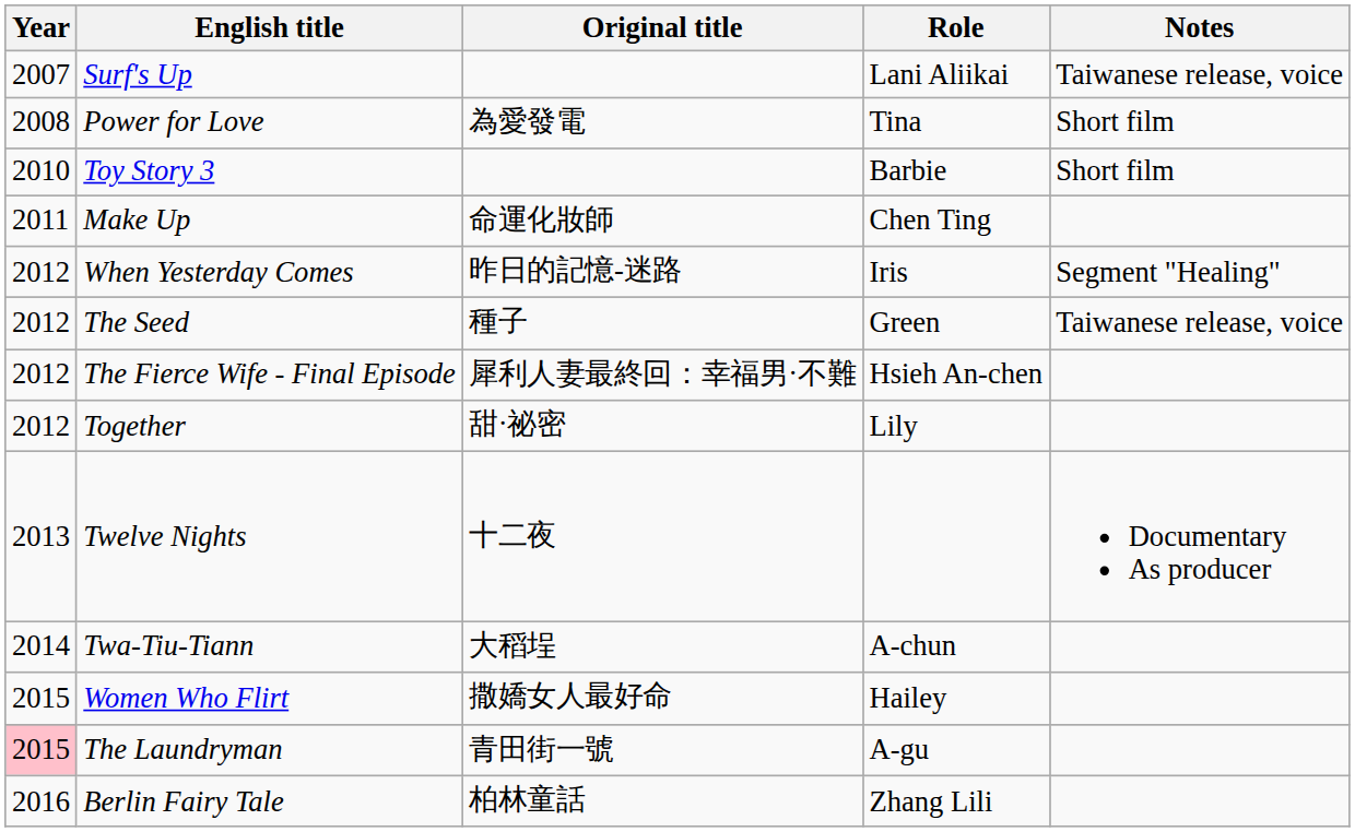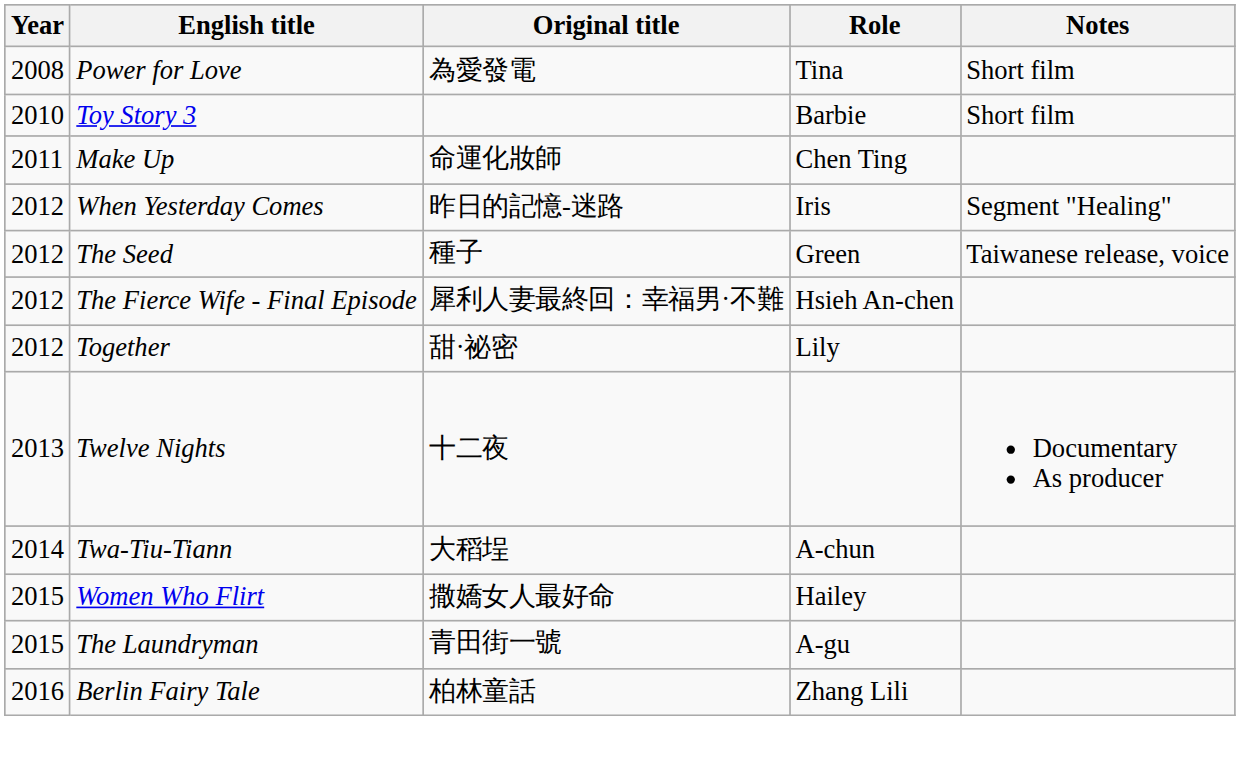- row: 2007 | Surf's Up | Lani Aliikai | Taiwanese release, voice
The Laundryman | Year: pink background -> no background
